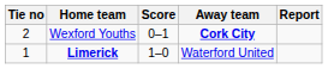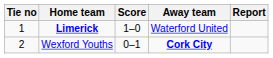rows swapped: Limerick <-> Wexford Youths
